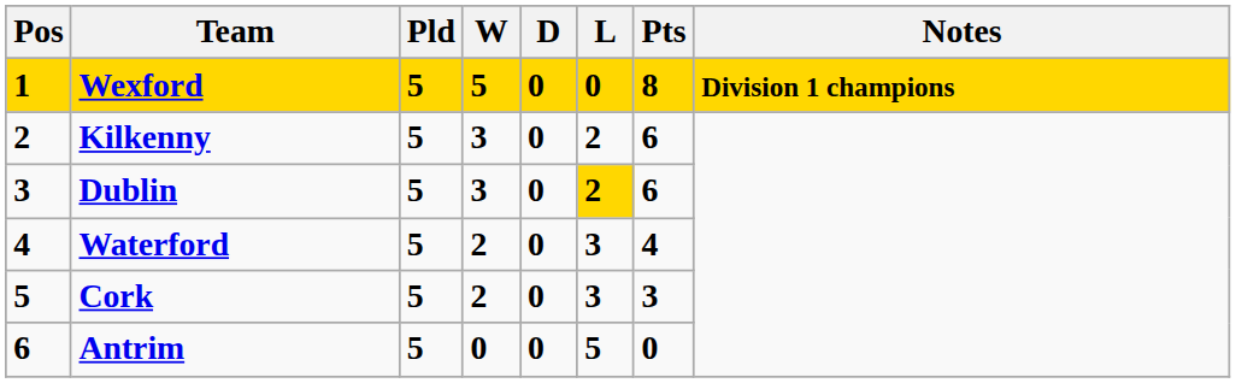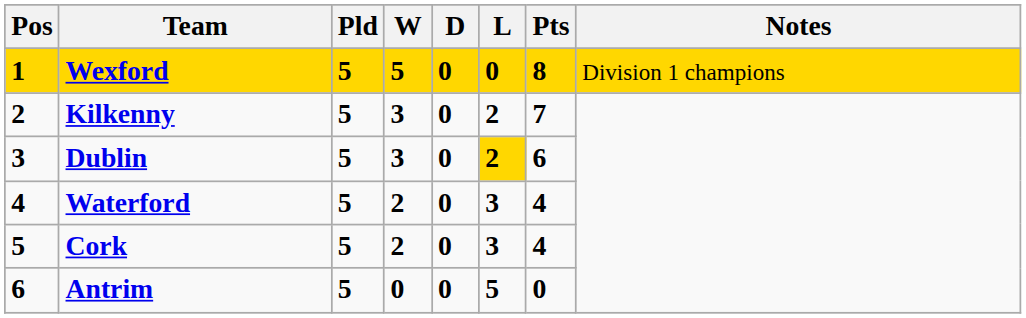Wexford | Notes: bold -> normal
Kilkenny | Pts: 6 -> 7
Cork | Pts: 3 -> 4
